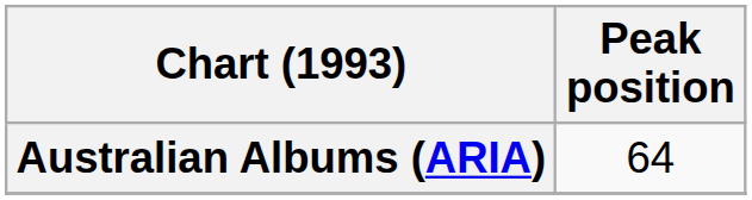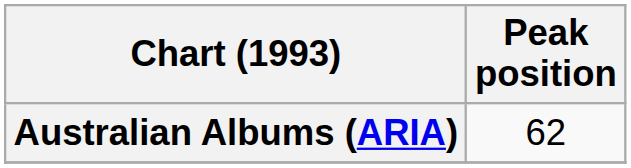Australian Albums (ARIA) | Peak position: 64 -> 62
